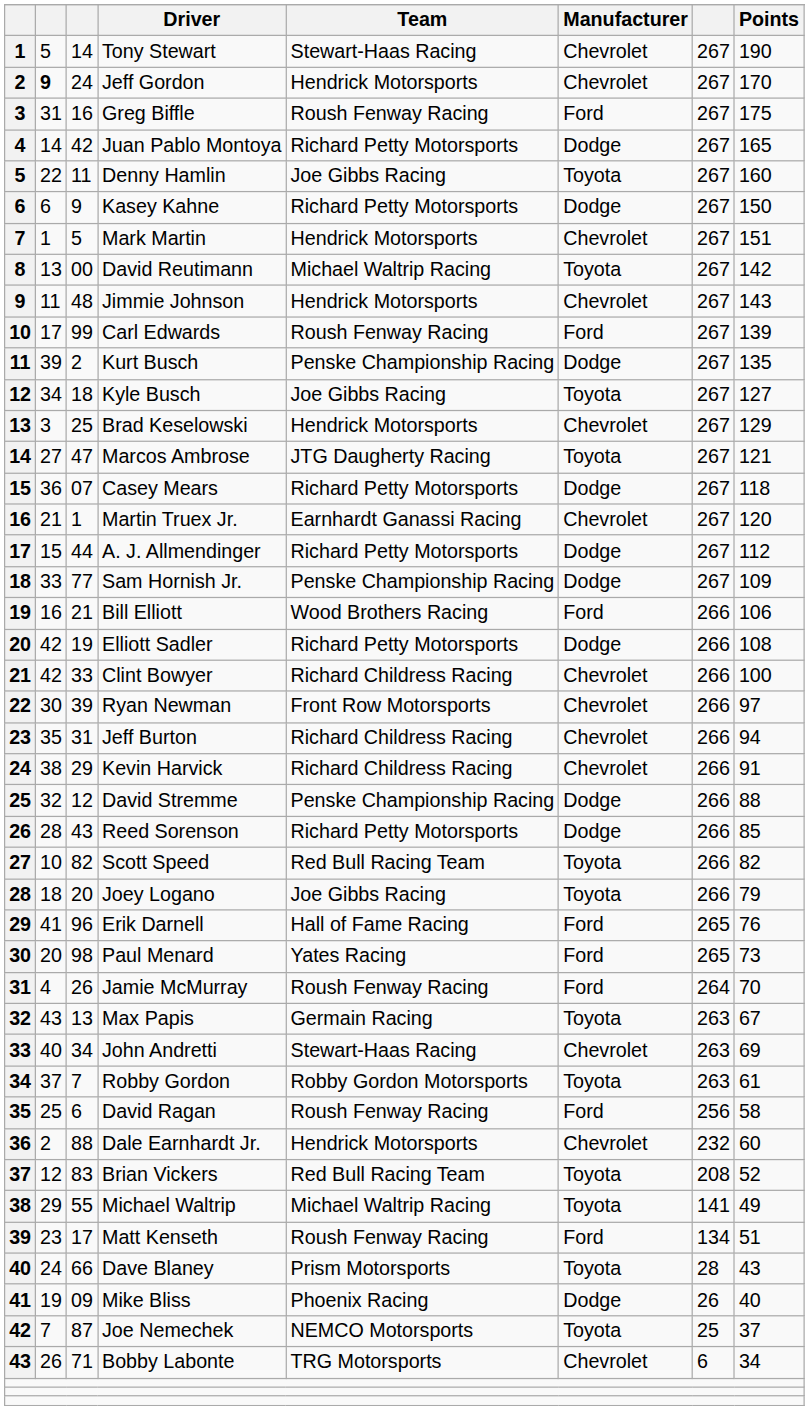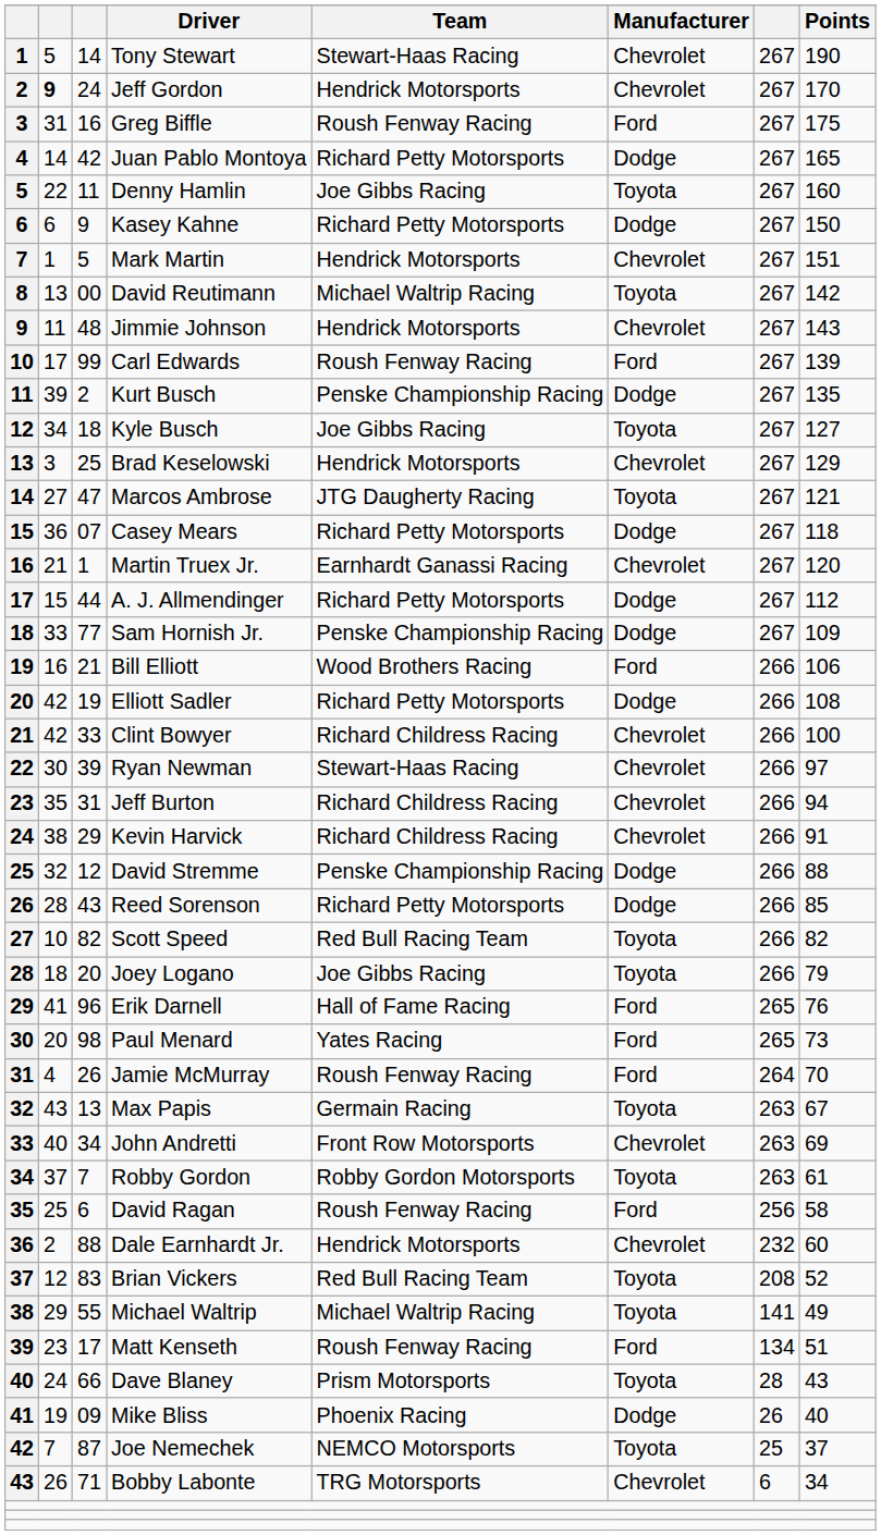Ryan Newman | Team: Front Row Motorsports -> Stewart-Haas Racing
John Andretti | Team: Stewart-Haas Racing -> Front Row Motorsports
